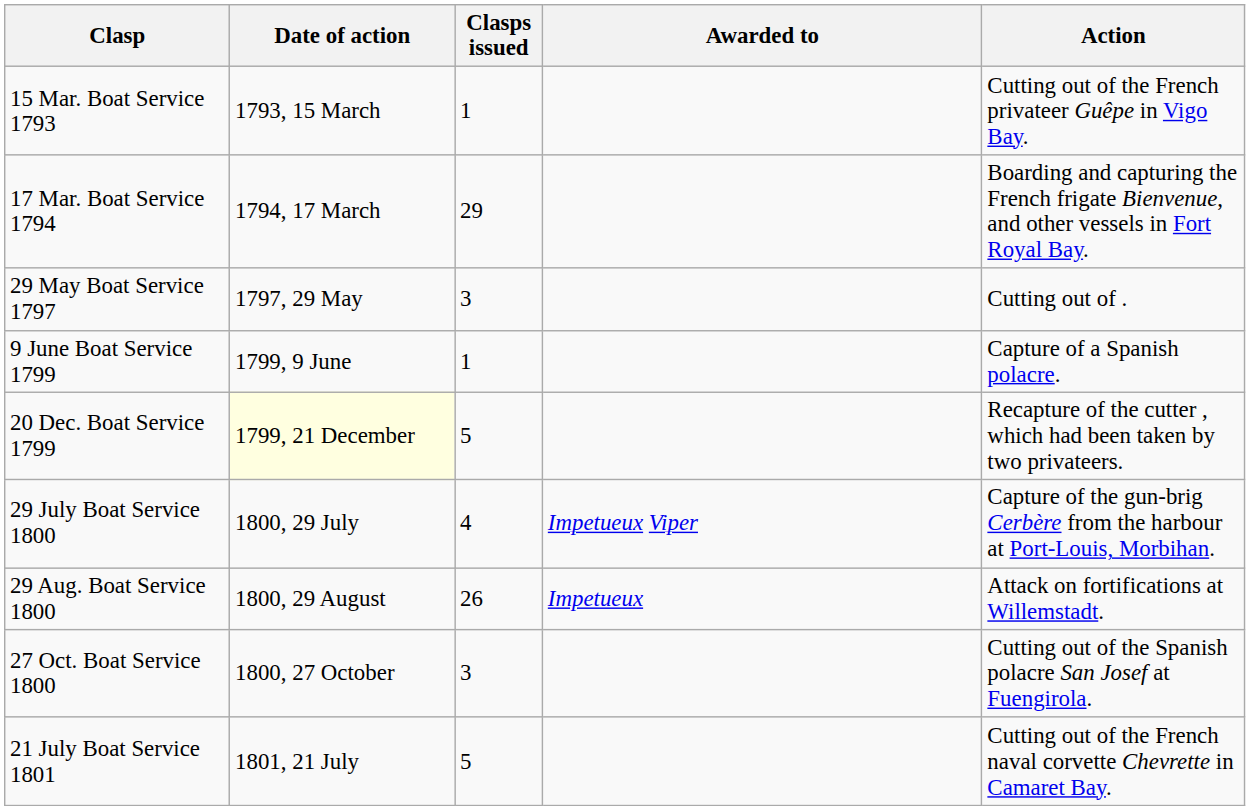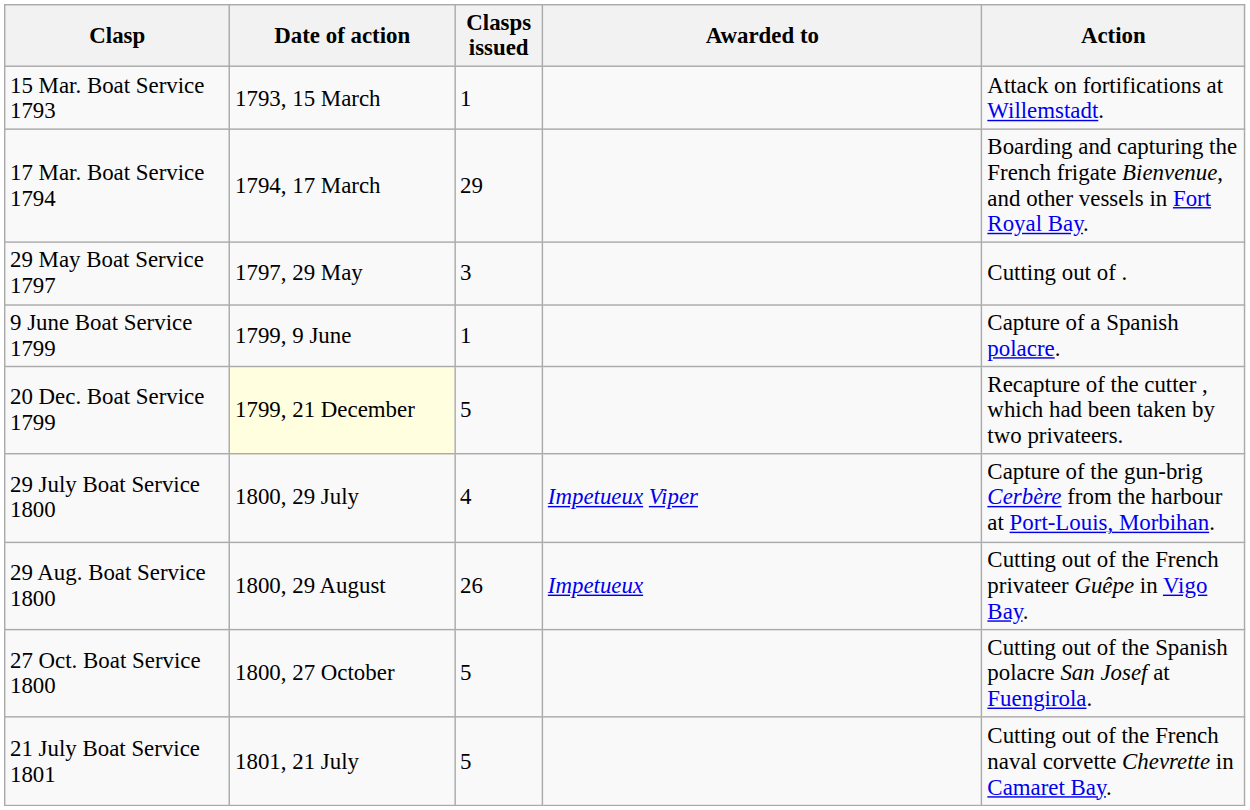15 Mar. Boat Service 1793 | Action: Cutting out of the French privateer Guêpe in Vigo Bay. -> Attack on fortifications at Willemstadt.
29 Aug. Boat Service 1800 | Action: Attack on fortifications at Willemstadt. -> Cutting out of the French privateer Guêpe in Vigo Bay.
27 Oct. Boat Service 1800 | Clasps issued: 3 -> 5
